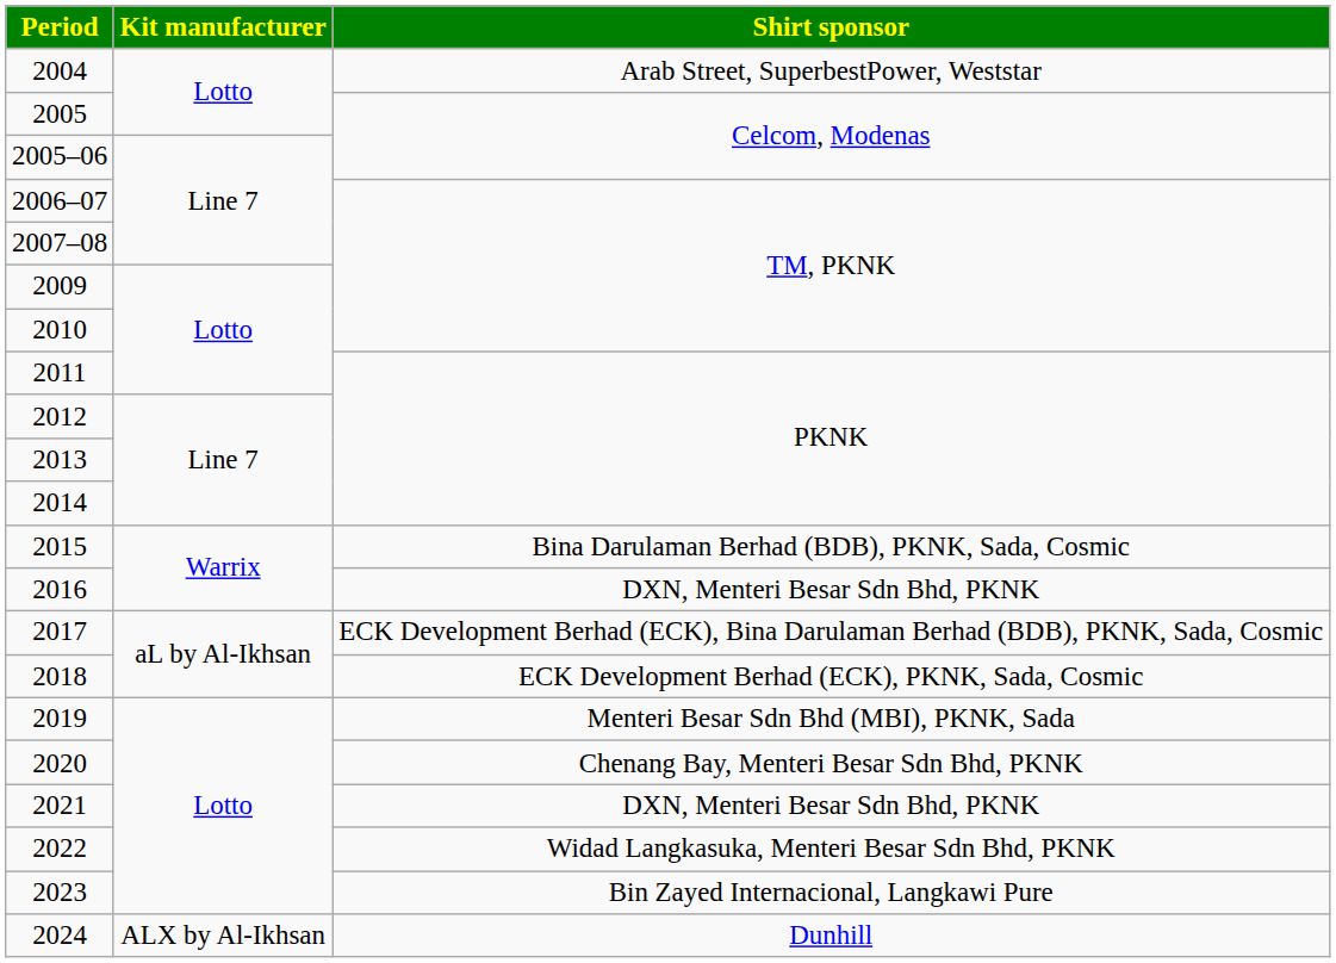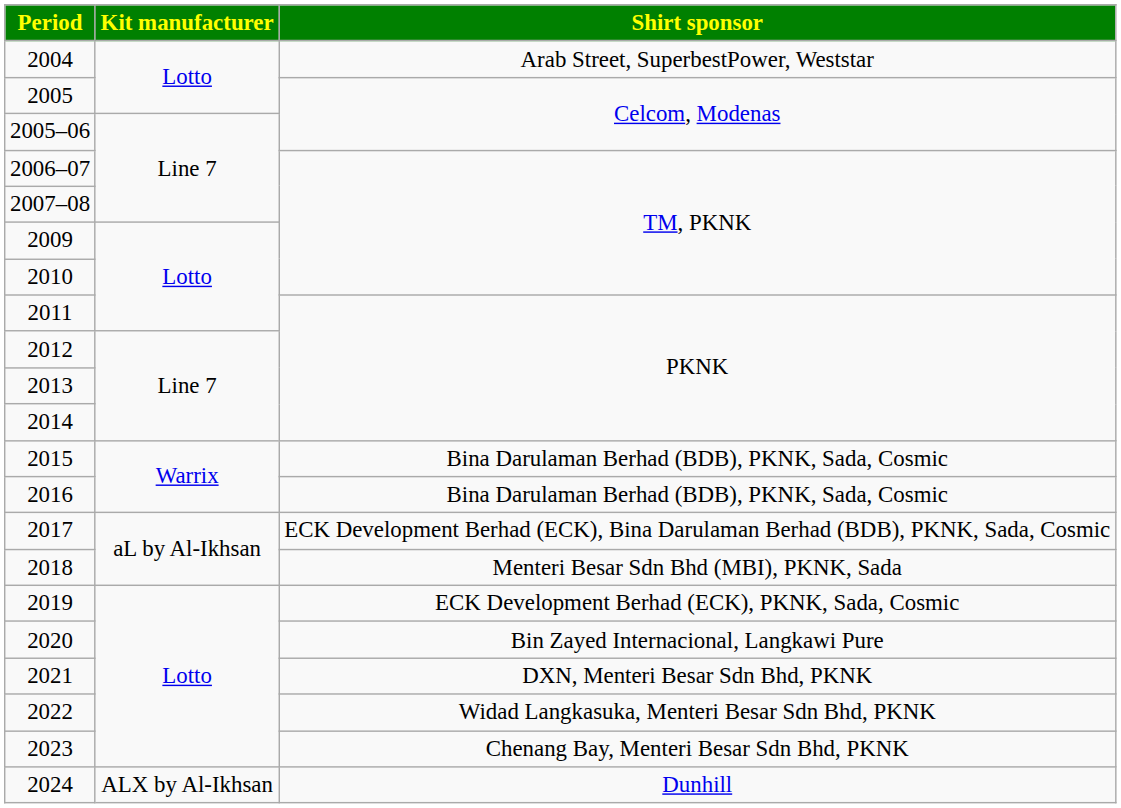2016 | Shirt sponsor: DXN, Menteri Besar Sdn Bhd, PKNK -> Bina Darulaman Berhad (BDB), PKNK, Sada, Cosmic
2018 | Shirt sponsor: ECK Development Berhad (ECK), PKNK, Sada, Cosmic -> Menteri Besar Sdn Bhd (MBI), PKNK, Sada
2019 | Shirt sponsor: Menteri Besar Sdn Bhd (MBI), PKNK, Sada -> ECK Development Berhad (ECK), PKNK, Sada, Cosmic
2020 | Shirt sponsor: Chenang Bay, Menteri Besar Sdn Bhd, PKNK -> Bin Zayed Internacional, Langkawi Pure
2023 | Shirt sponsor: Bin Zayed Internacional, Langkawi Pure -> Chenang Bay, Menteri Besar Sdn Bhd, PKNK
